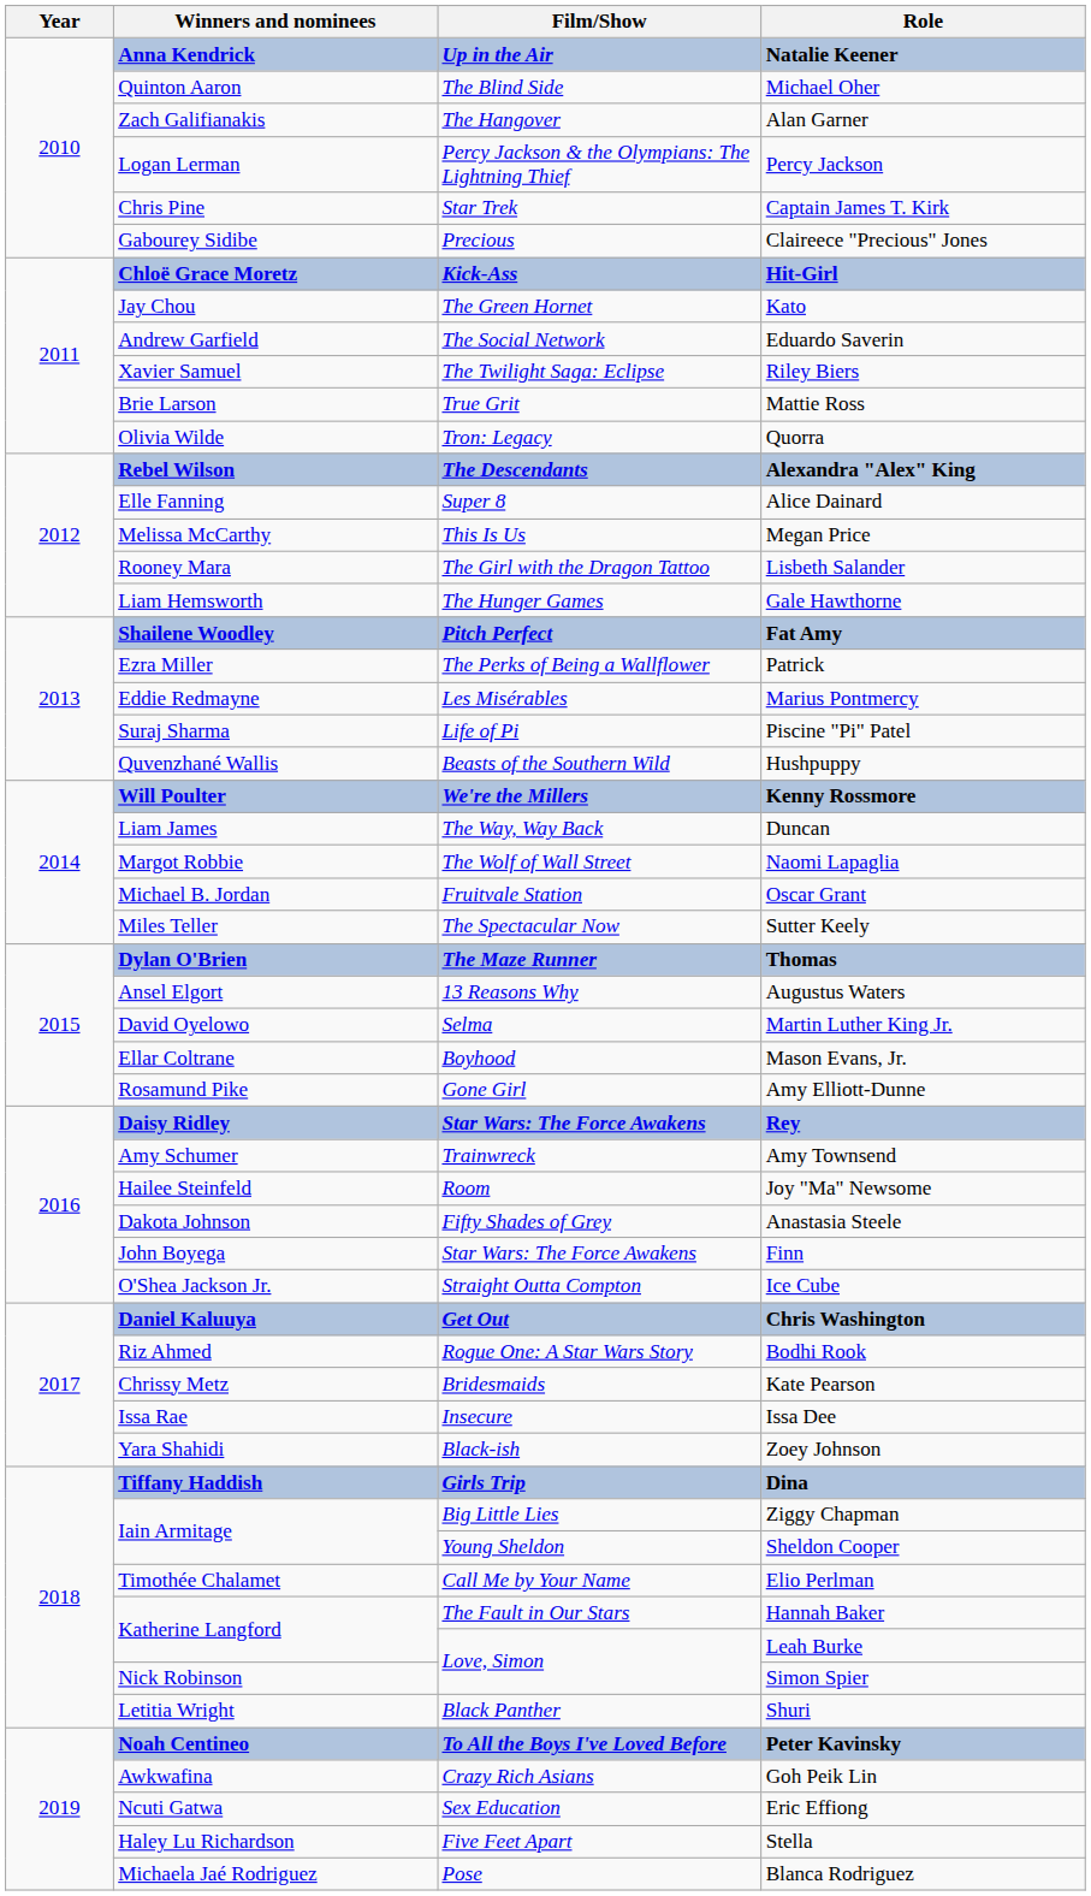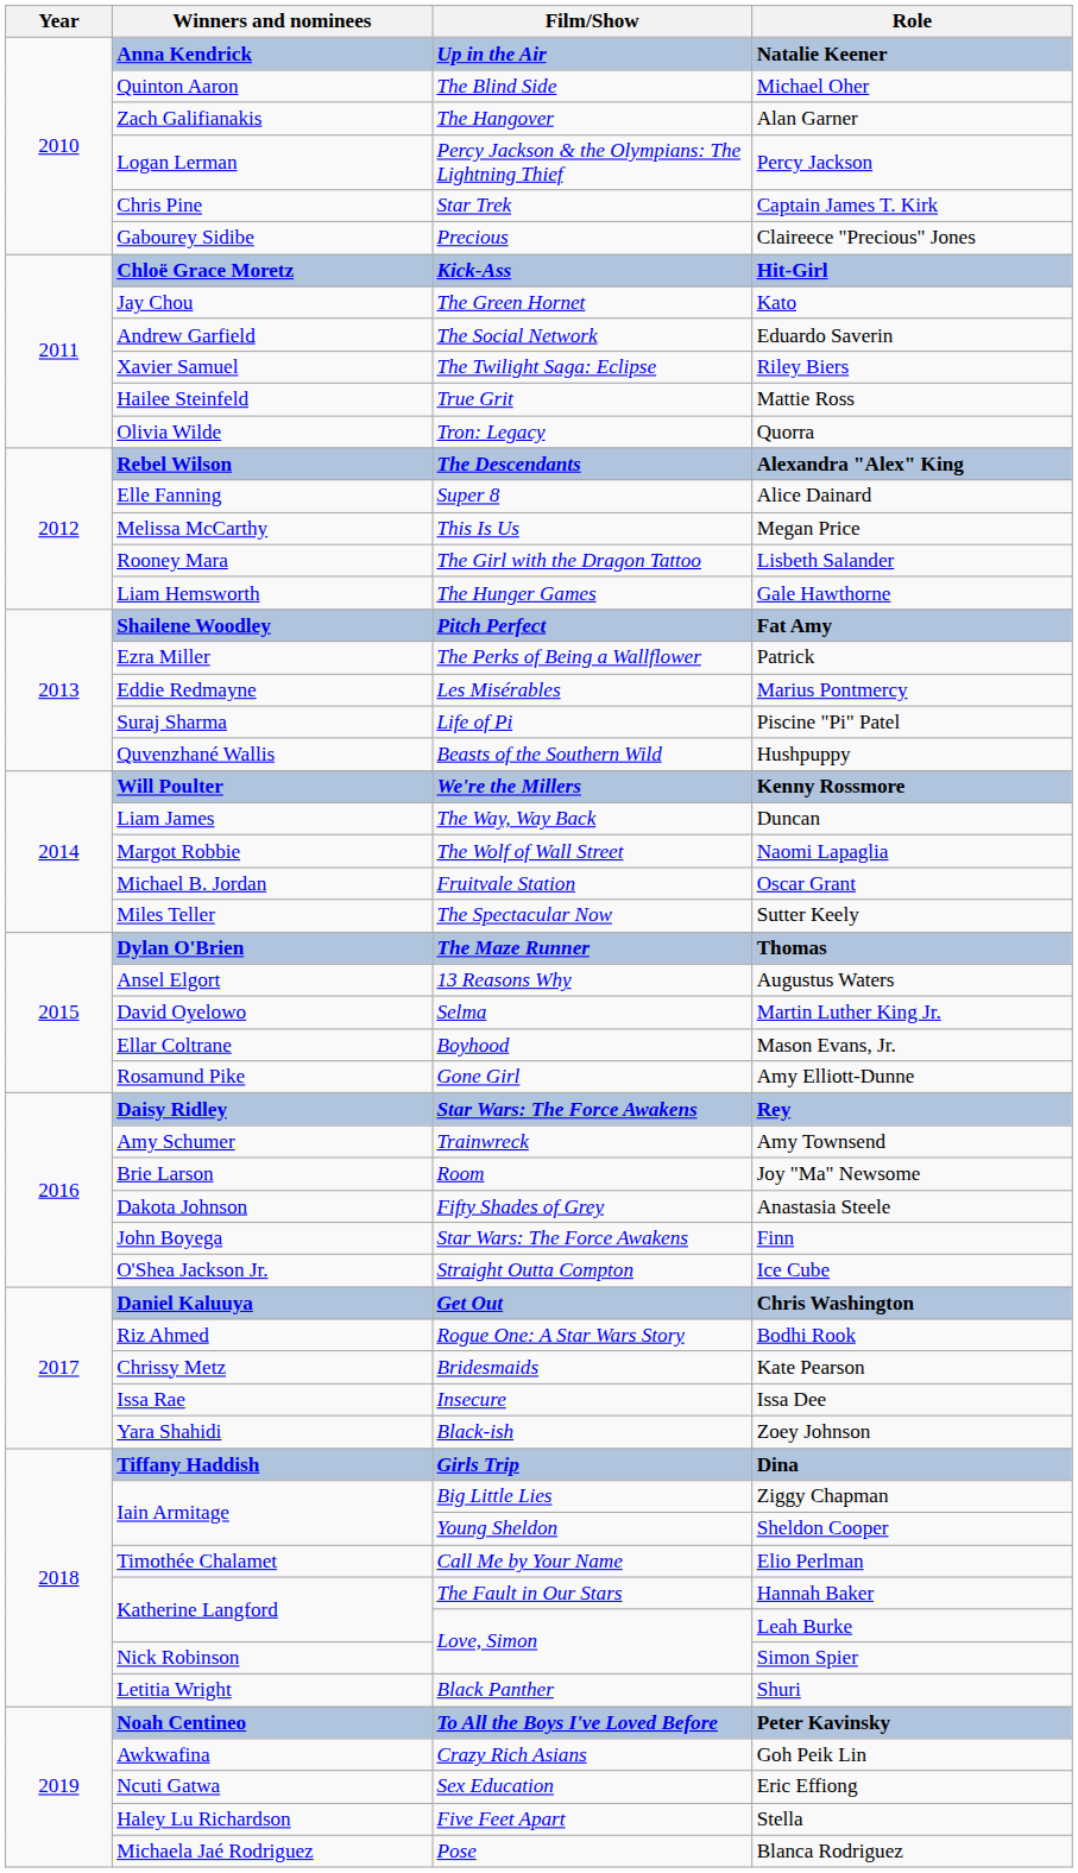Mattie Ross | Winners and nominees: Brie Larson -> Hailee Steinfeld
Joy "Ma" Newsome | Winners and nominees: Hailee Steinfeld -> Brie Larson
